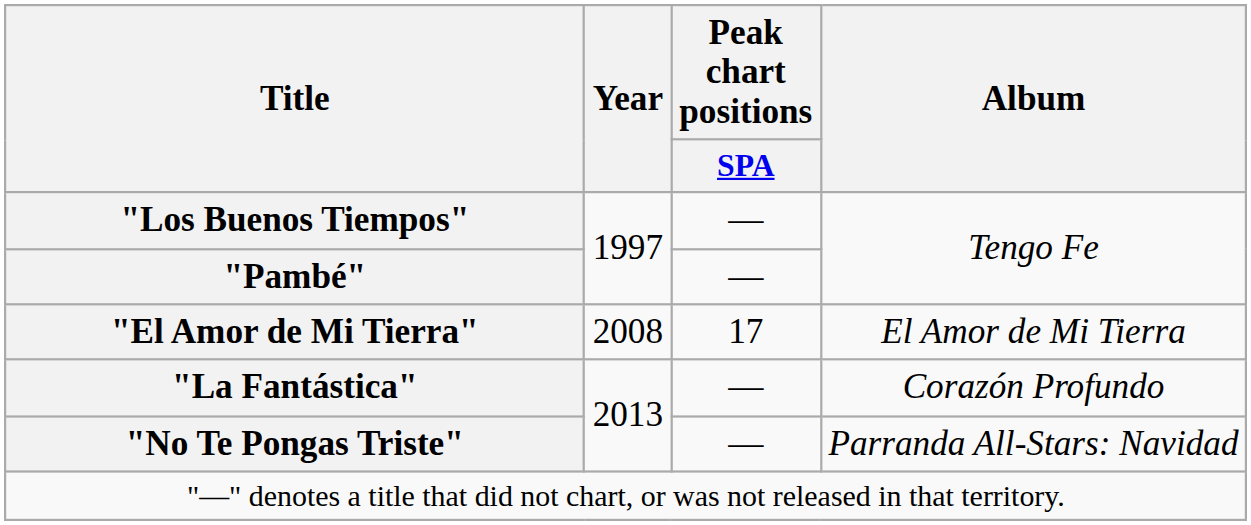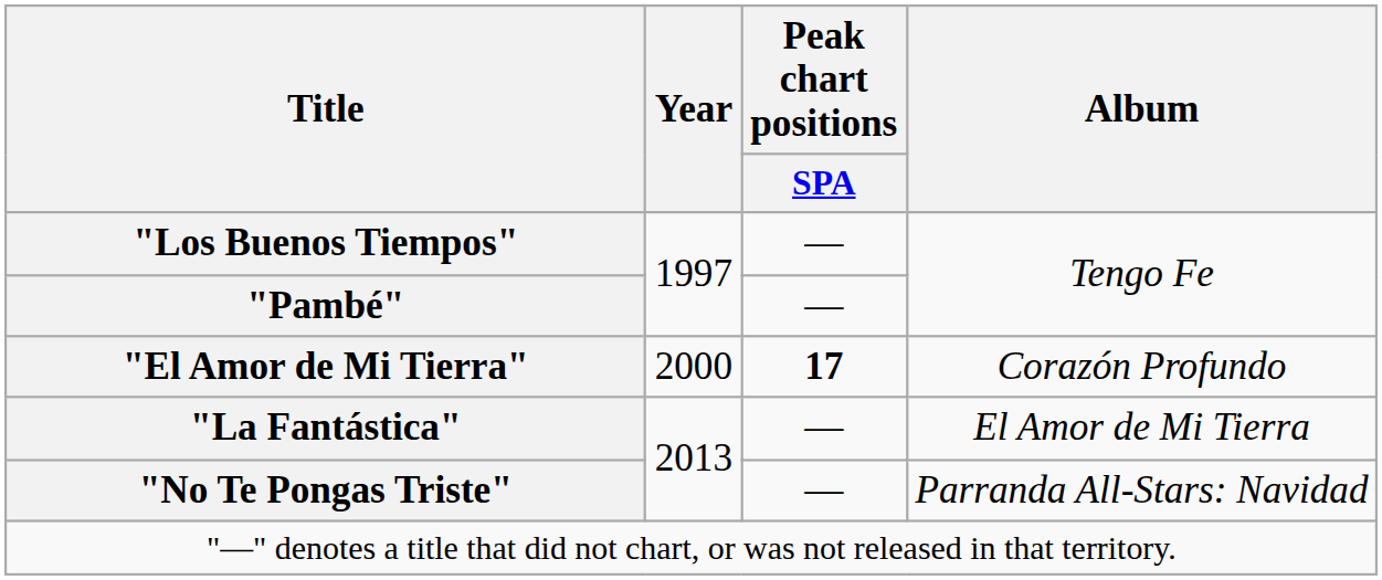"El Amor de Mi Tierra" | Year: 2008 -> 2000
"El Amor de Mi Tierra" | Peak chart positions / SPA: normal -> bold
"El Amor de Mi Tierra" | Album: El Amor de Mi Tierra -> Corazón Profundo
"La Fantástica" | Album: Corazón Profundo -> El Amor de Mi Tierra
